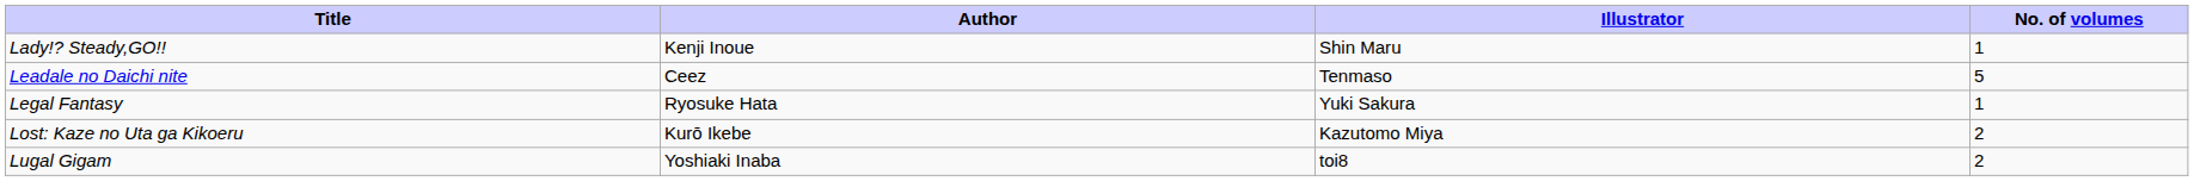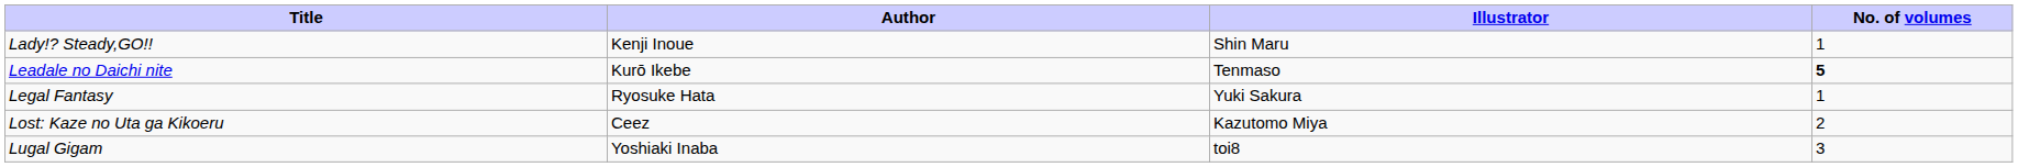Leadale no Daichi nite | Author: Ceez -> Kurō Ikebe
Leadale no Daichi nite | No. of volumes: normal -> bold
Lost: Kaze no Uta ga Kikoeru | Author: Kurō Ikebe -> Ceez
Lugal Gigam | No. of volumes: 2 -> 3
